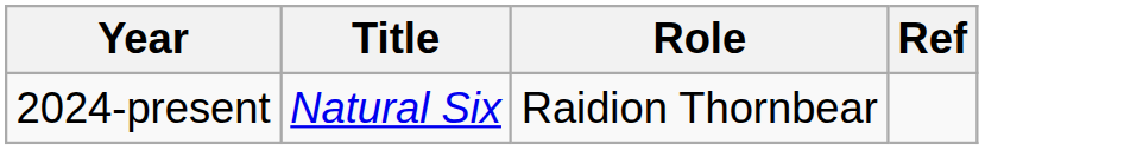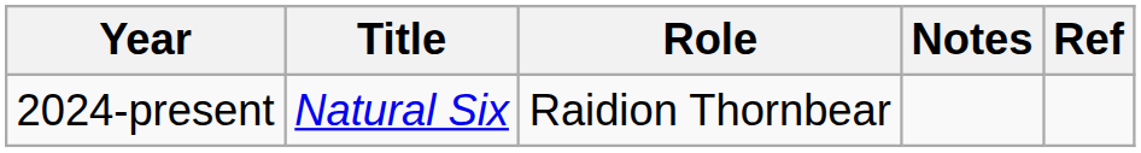+ column: Notes
